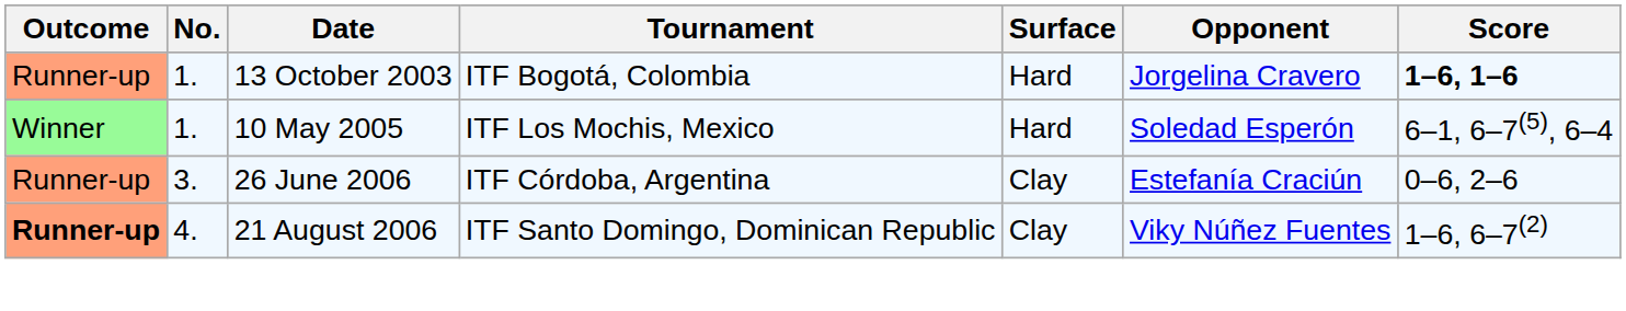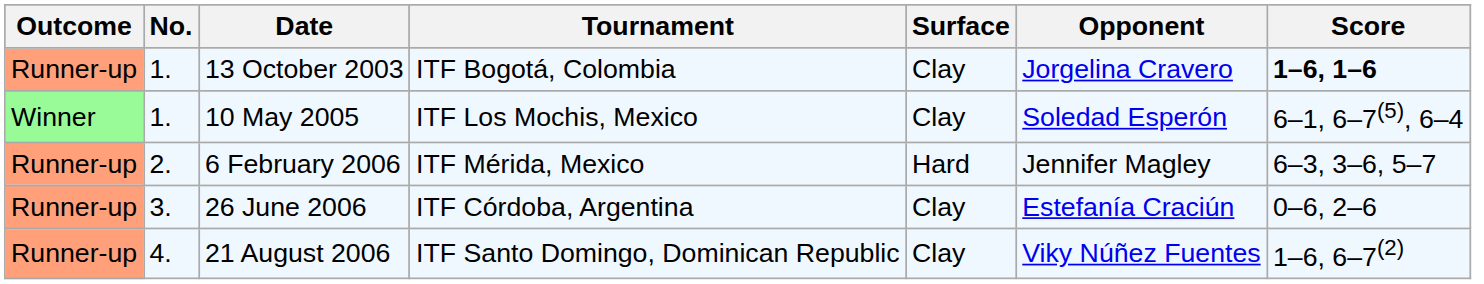13 October 2003 | Surface: Hard -> Clay
10 May 2005 | Surface: Hard -> Clay
+ row: Runner-up | 2. | 6 February 2006 | ITF Mérida, Mexico | Hard | Jennifer Magley | 6–3, 3–6, 5–7
21 August 2006 | Outcome: bold -> normal
